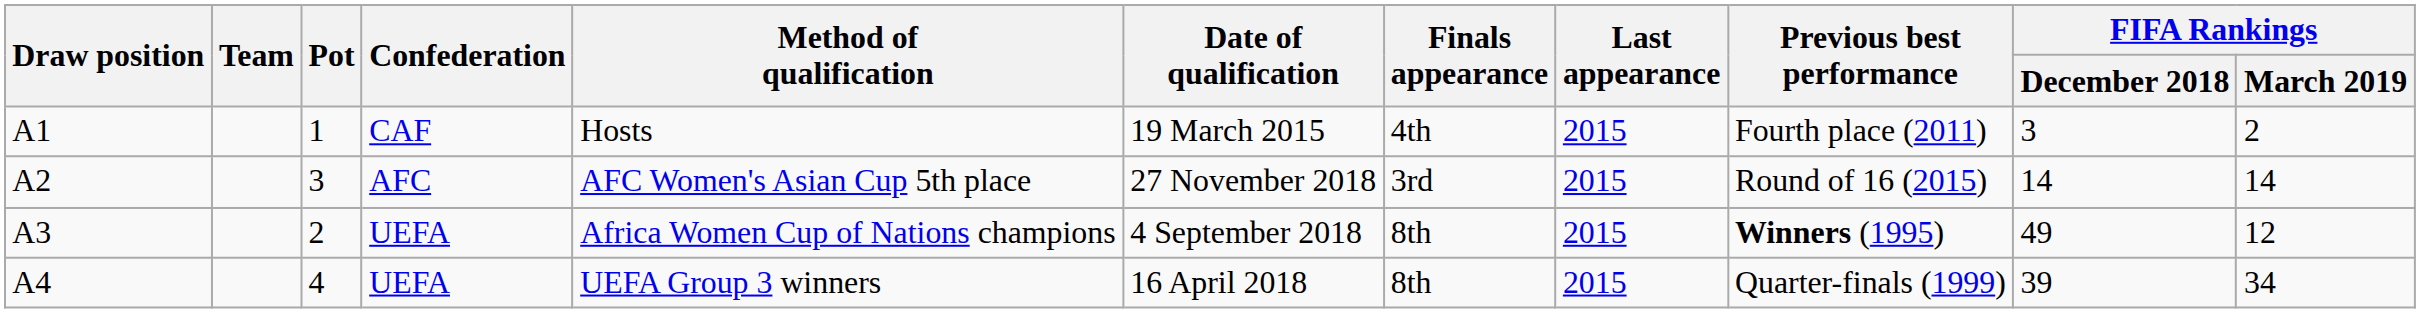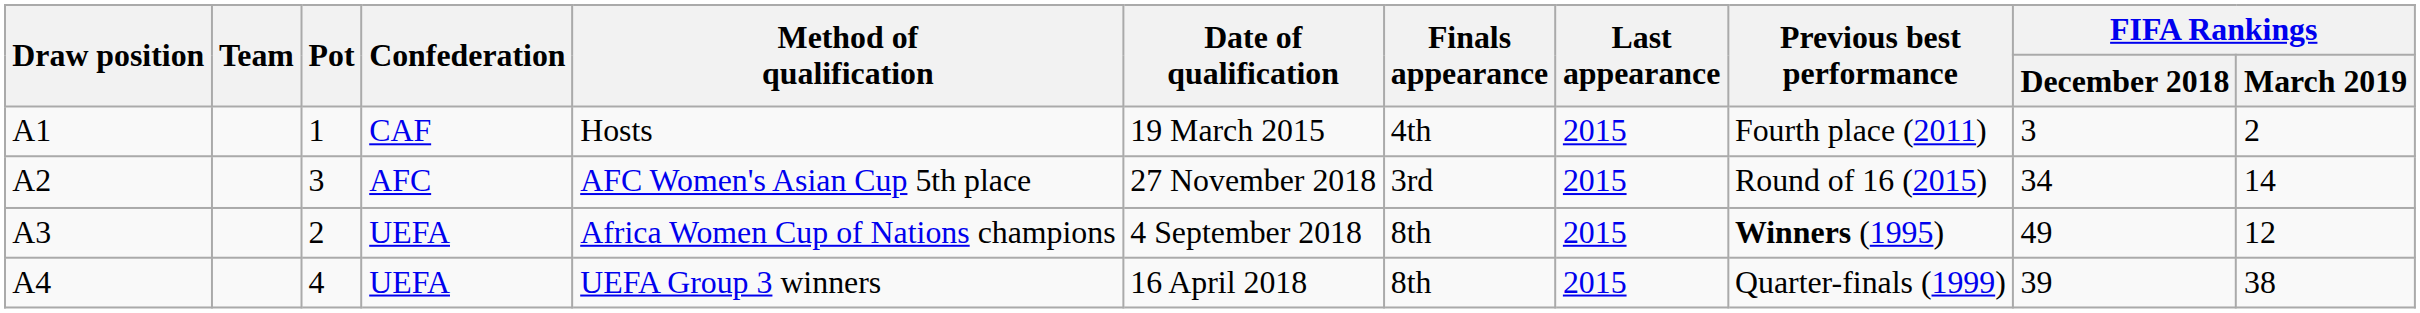A2 | FIFA Rankings / December 2018: 14 -> 34
A4 | FIFA Rankings / March 2019: 34 -> 38
